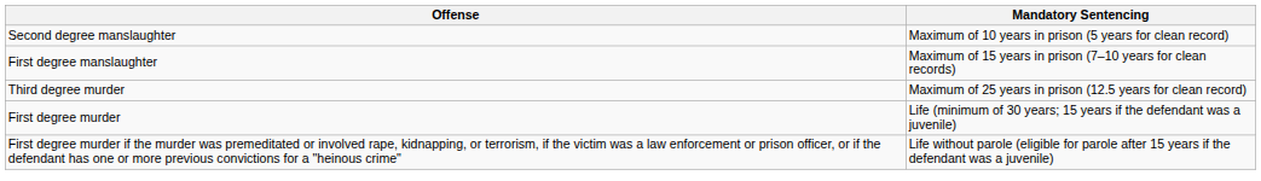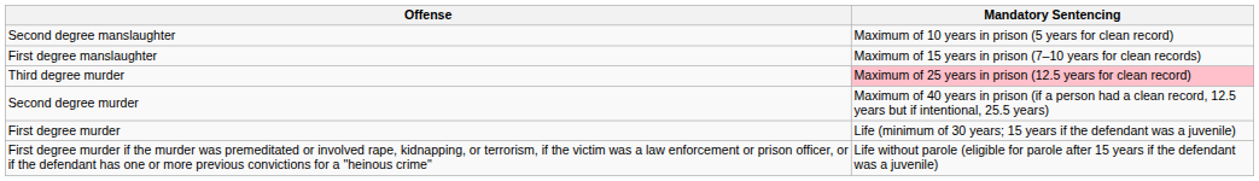Third degree murder | Mandatory Sentencing: no background -> pink background
+ row: Second degree murder | Maximum of 40 years in prison (if a person had a clean record, 12.5 years but if intentional, 25.5 years)
